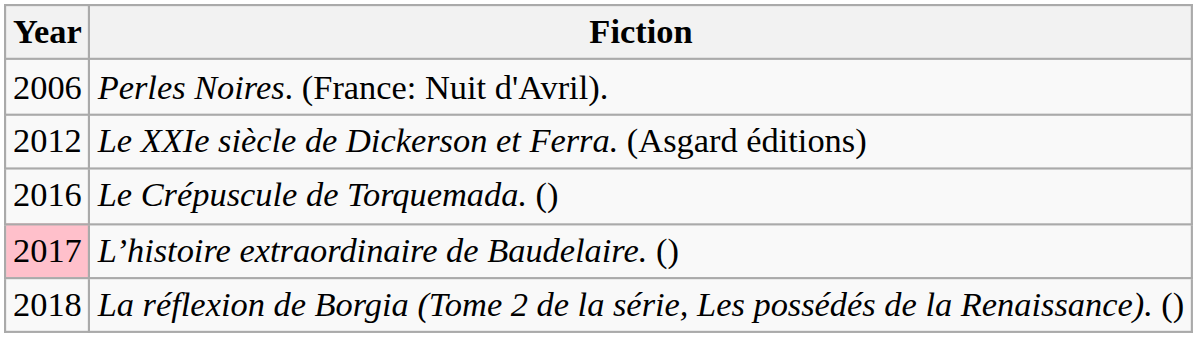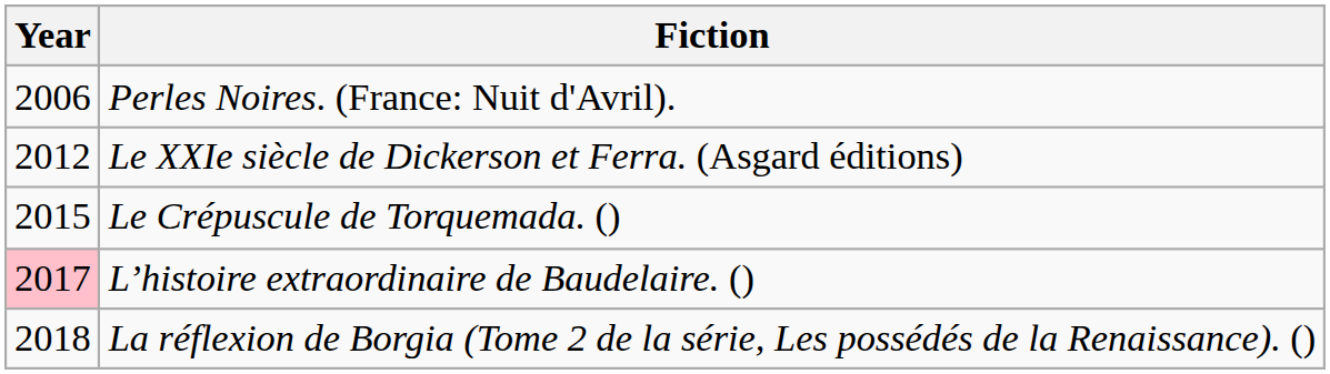Le Crépuscule de Torquemada. () | Year: 2016 -> 2015
